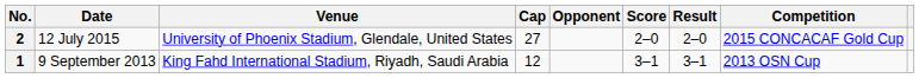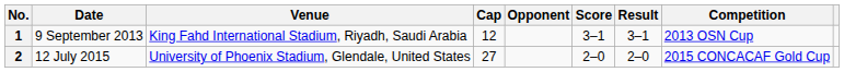rows swapped: 1 <-> 2
